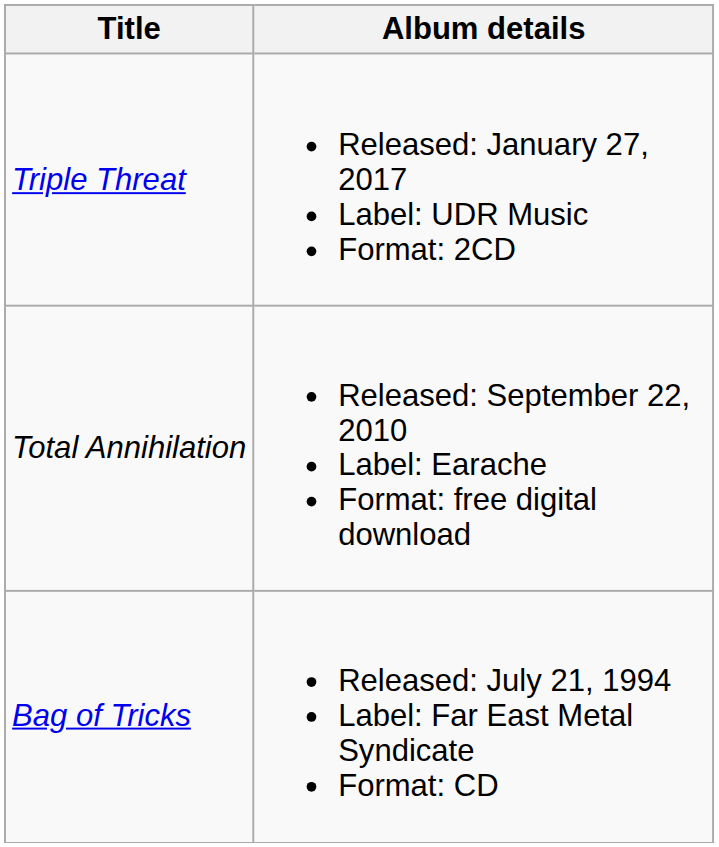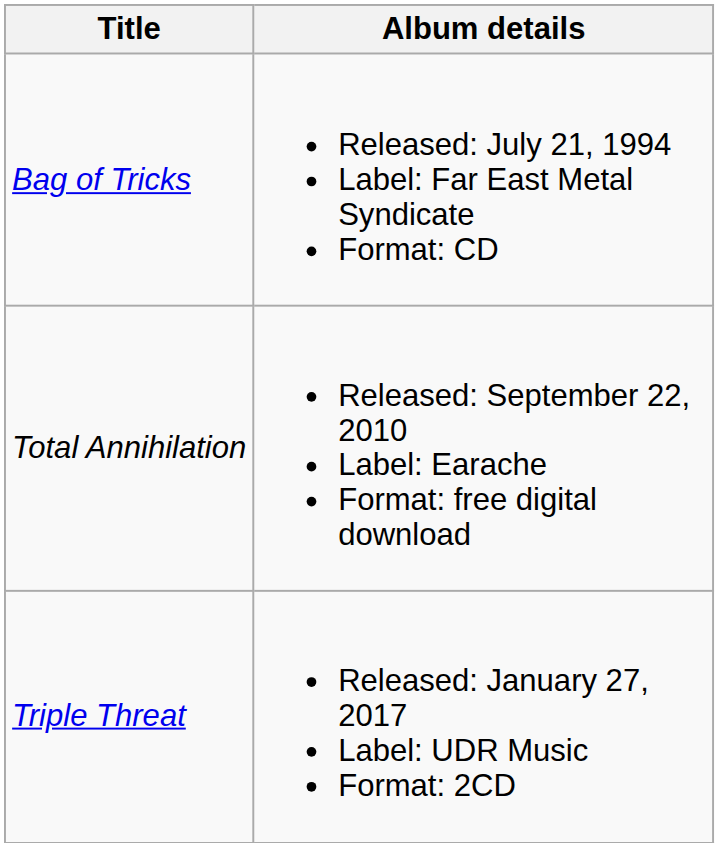rows swapped: Bag of Tricks <-> Triple Threat
